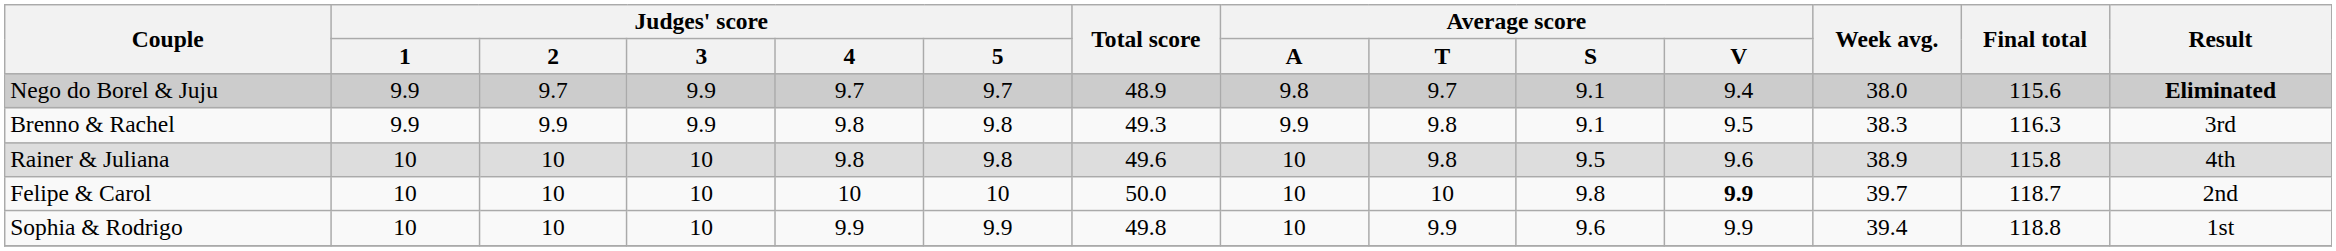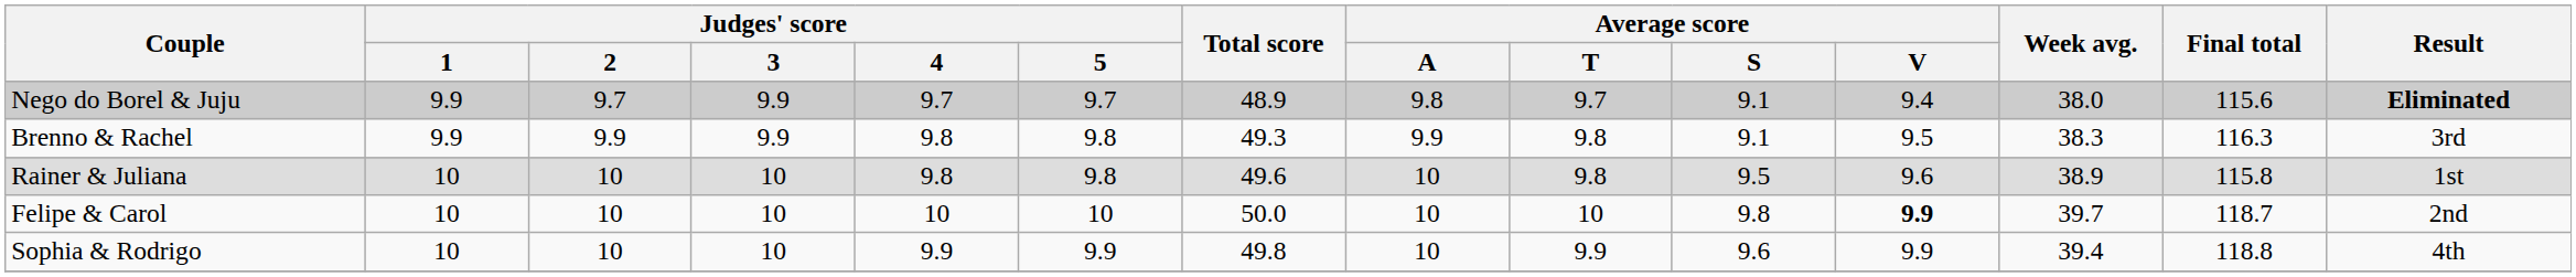Rainer & Juliana | Result: 4th -> 1st
Sophia & Rodrigo | Result: 1st -> 4th
